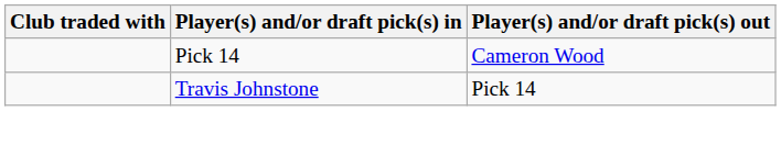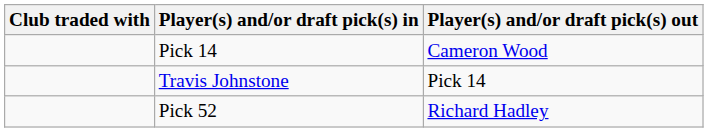+ row: Pick 52 | Richard Hadley
